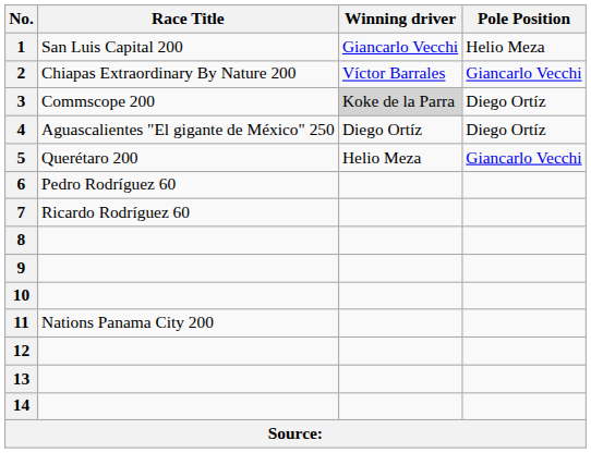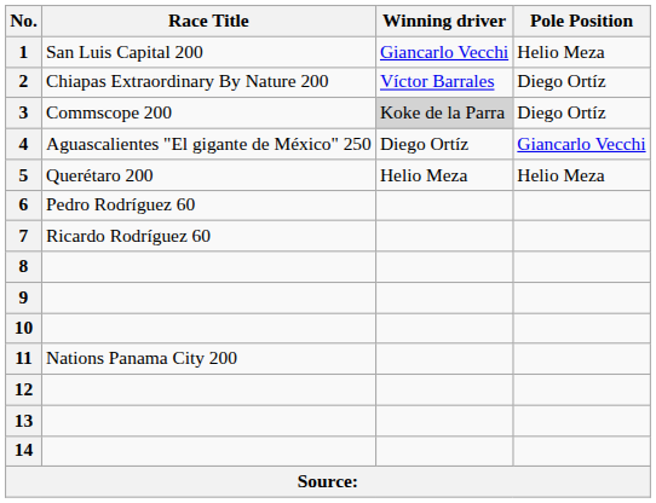2 | Pole Position: Giancarlo Vecchi -> Diego Ortíz
4 | Pole Position: Diego Ortíz -> Giancarlo Vecchi
5 | Pole Position: Giancarlo Vecchi -> Helio Meza
